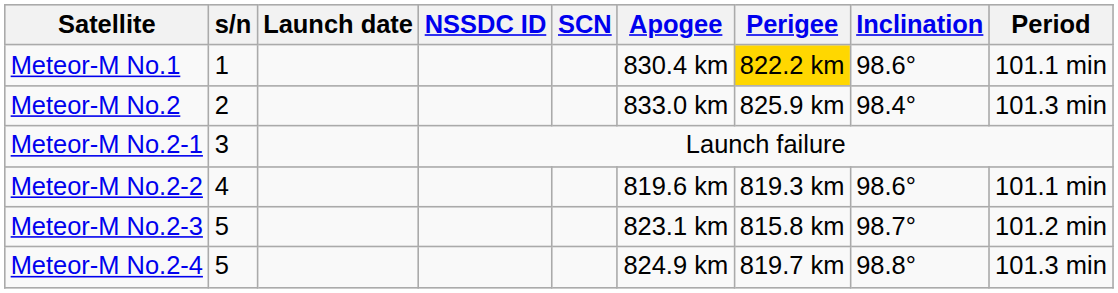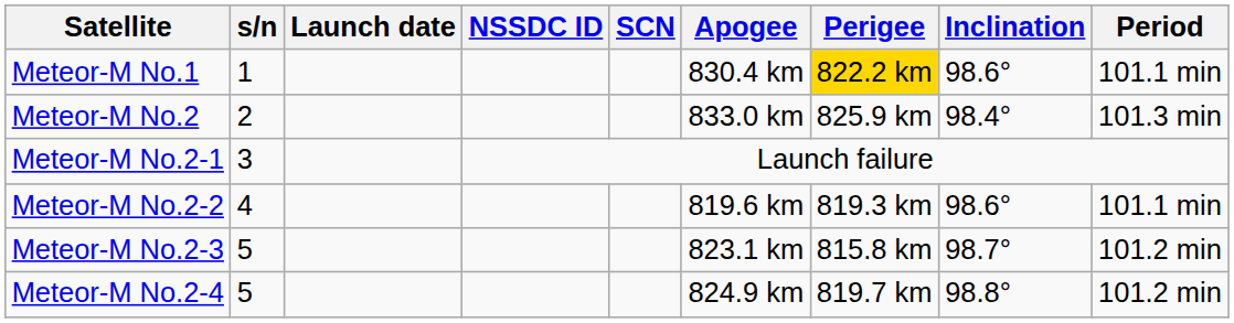Meteor-M No.2-4 | Period: 101.3 min -> 101.2 min
